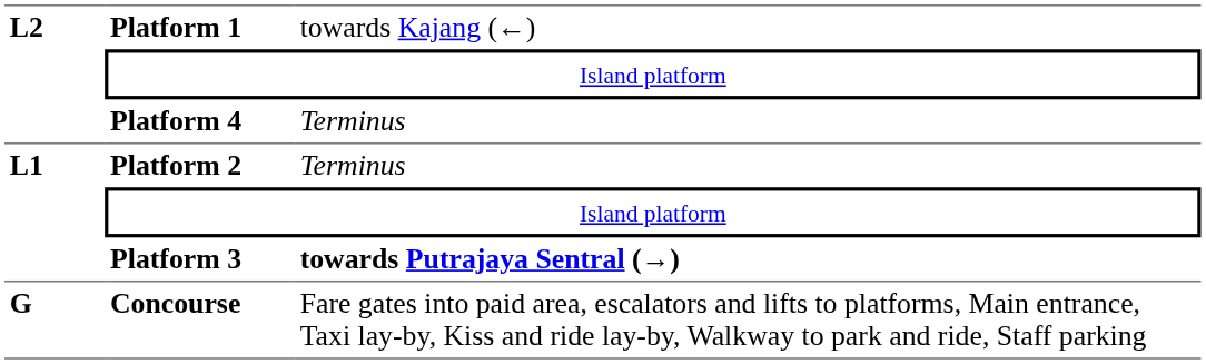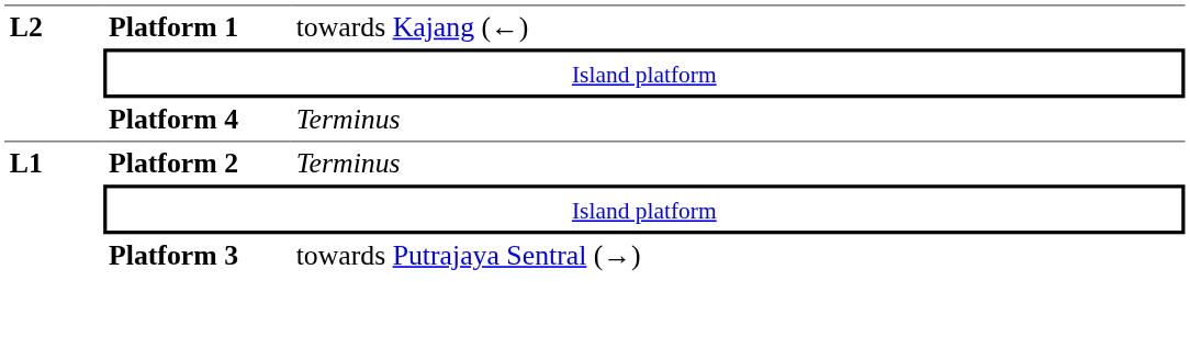Platform 3 | column 3: bold -> normal
- row: G | Concourse | Fare gates into paid area, escalators and lifts to platforms, Main entrance, Taxi lay-by, Kiss and ride lay-by, Walkway to park and ride, Staff parking
